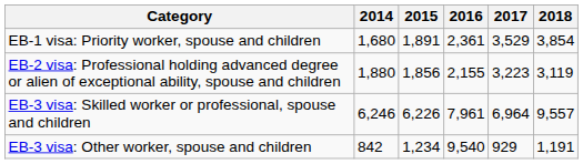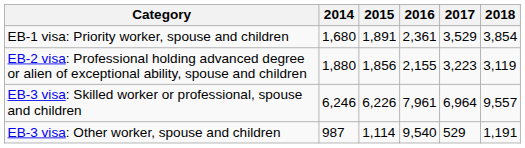EB-3 visa: Other worker, spouse and children | 2014: 842 -> 987
EB-3 visa: Other worker, spouse and children | 2015: 1,234 -> 1,114
EB-3 visa: Other worker, spouse and children | 2017: 929 -> 529
